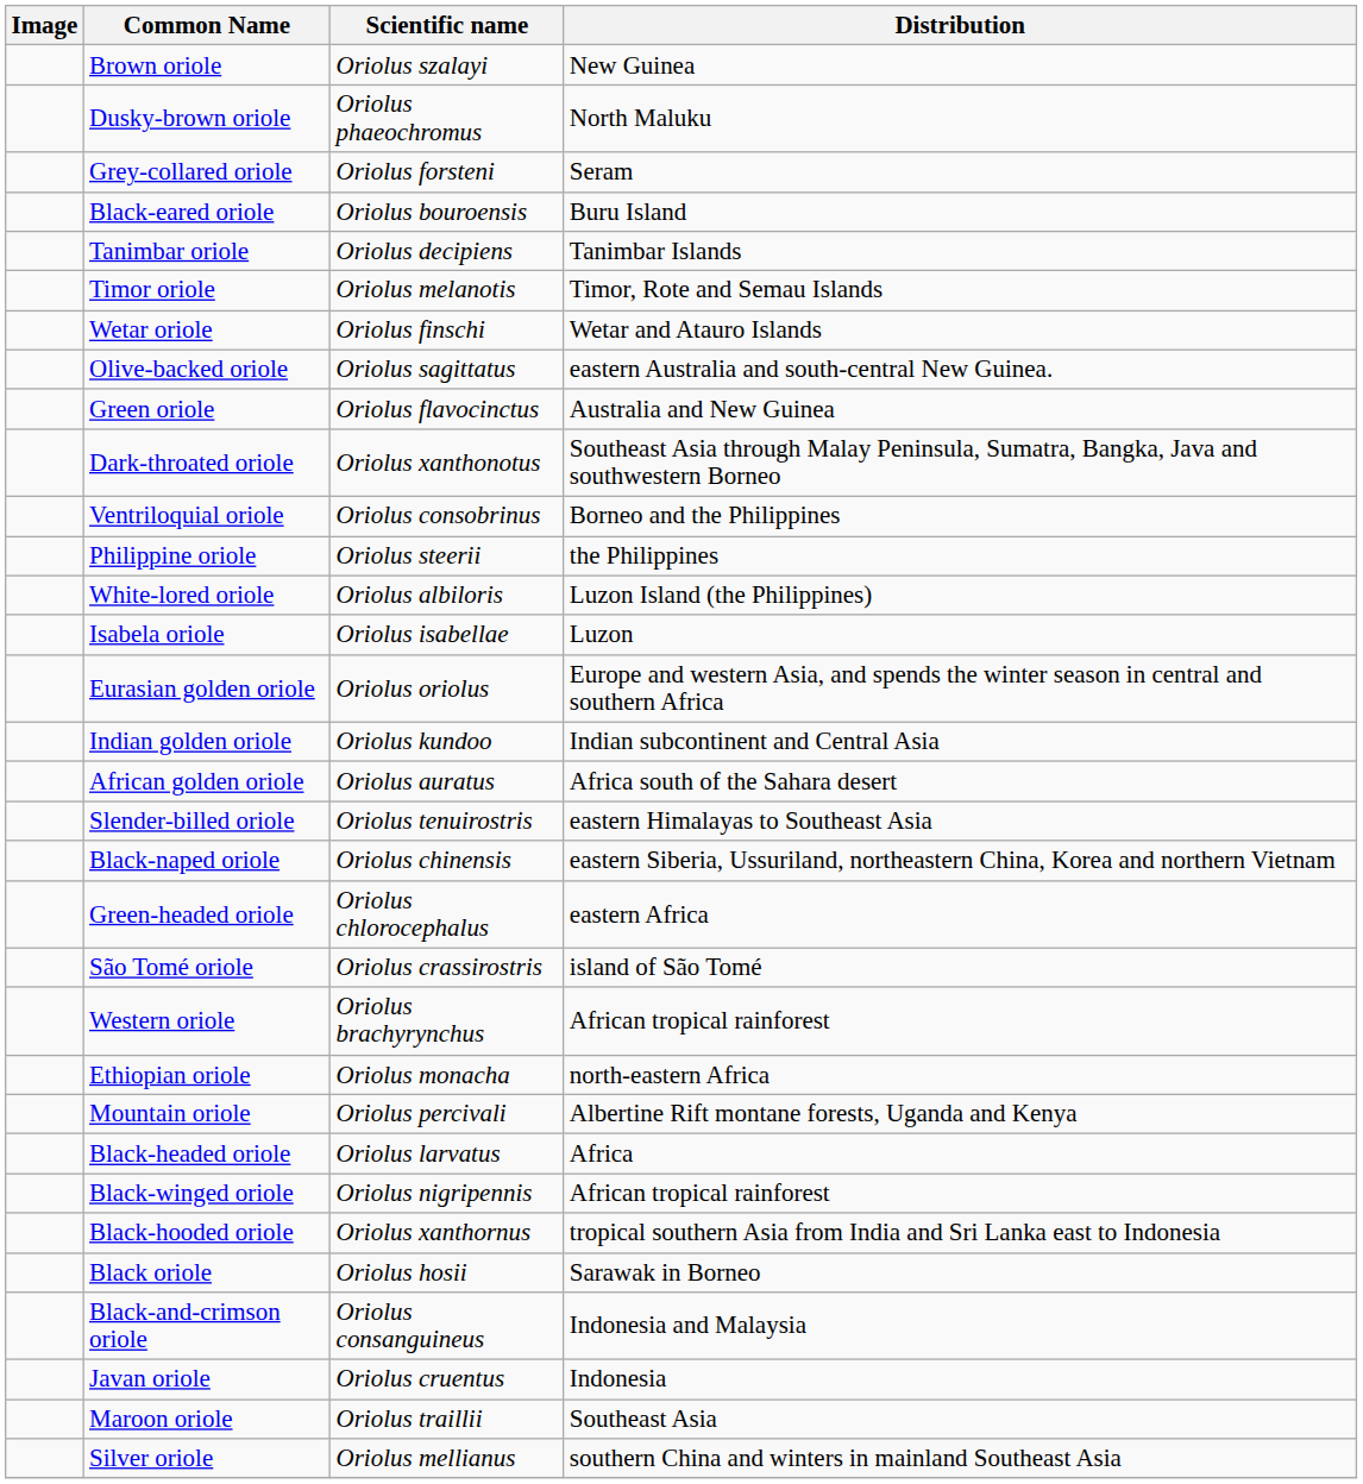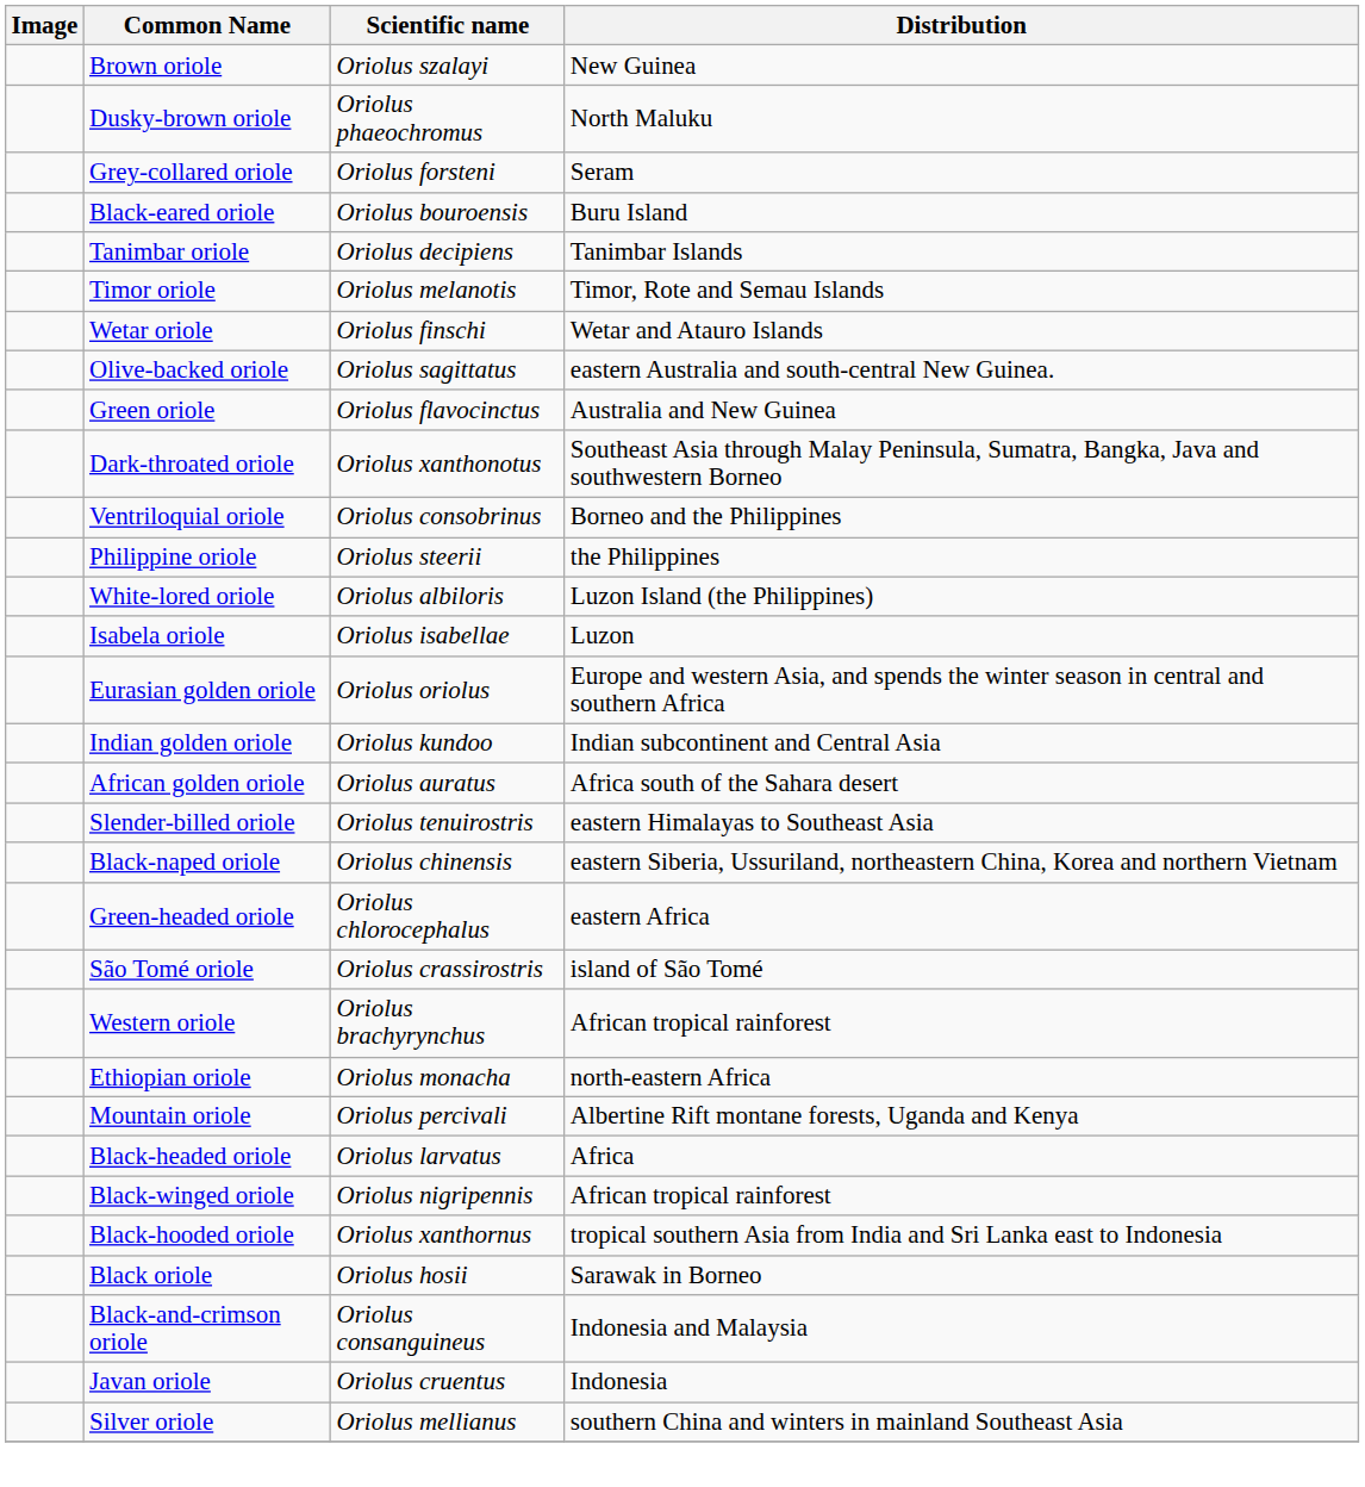- row: Maroon oriole | Oriolus traillii | Southeast Asia
